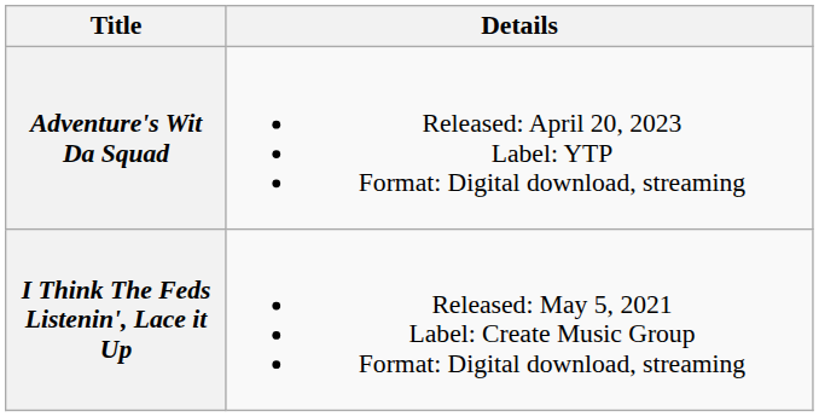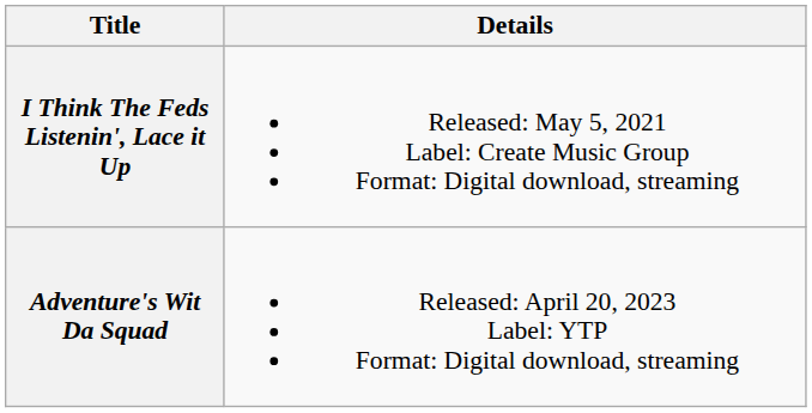rows swapped: I Think The Feds Listenin', Lace it Up <-> Adventure's Wit Da Squad
